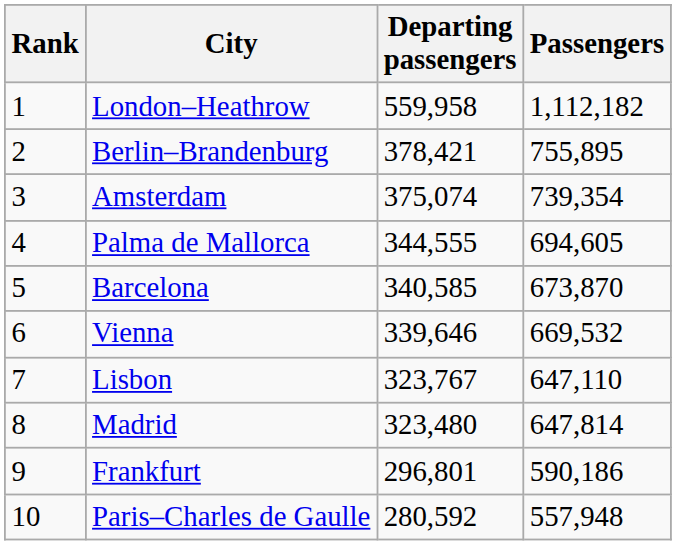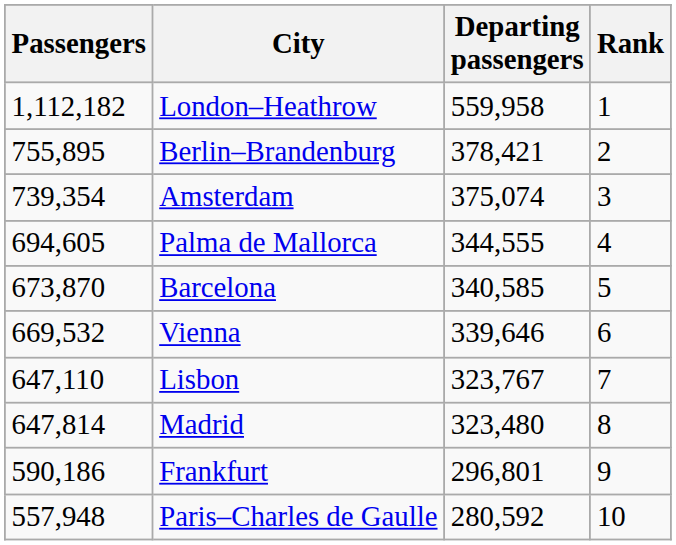columns swapped: Rank <-> Passengers
